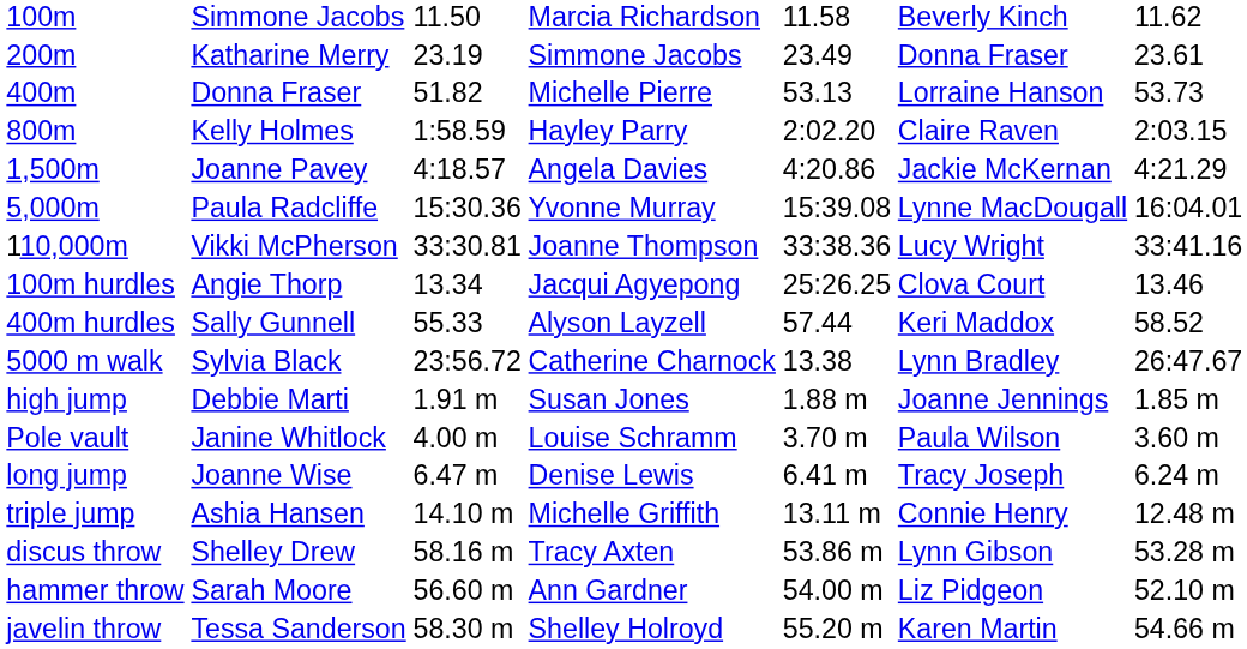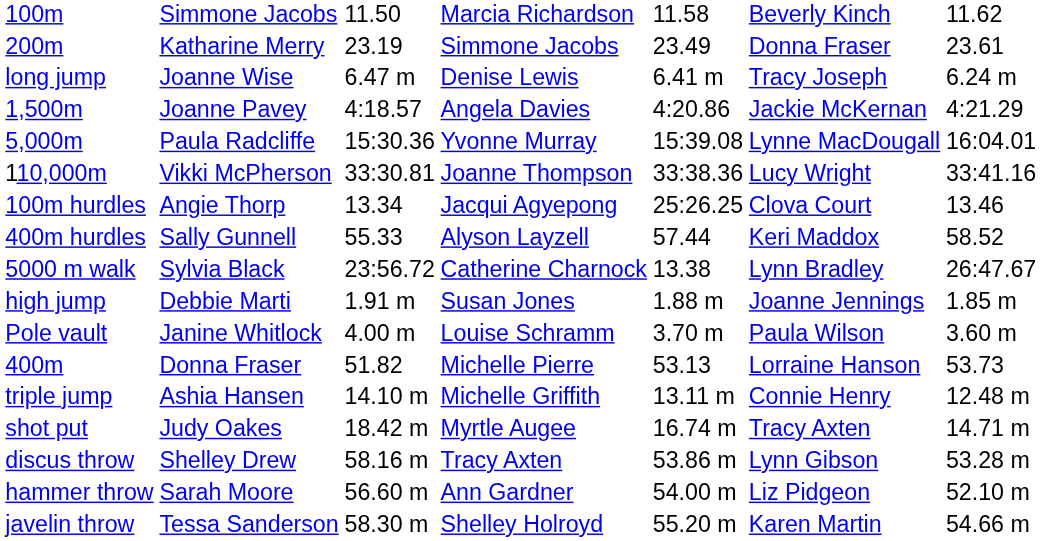rows swapped: 400m <-> long jump
- row: 800m | Kelly Holmes | 1:58.59 | Hayley Parry | 2:02.20 | Claire Raven | 2:03.15
+ row: shot put | Judy Oakes | 18.42 m | Myrtle Augee | 16.74 m | Tracy Axten | 14.71 m
